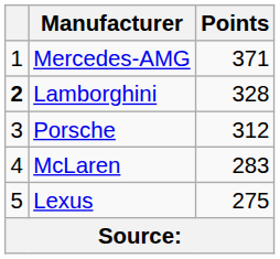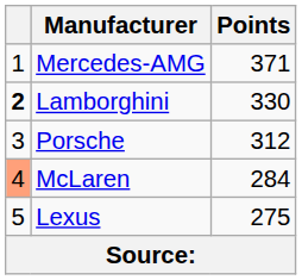Lamborghini | Points: 328 -> 330
McLaren | column 1: no background -> lightsalmon background
McLaren | Points: 283 -> 284
